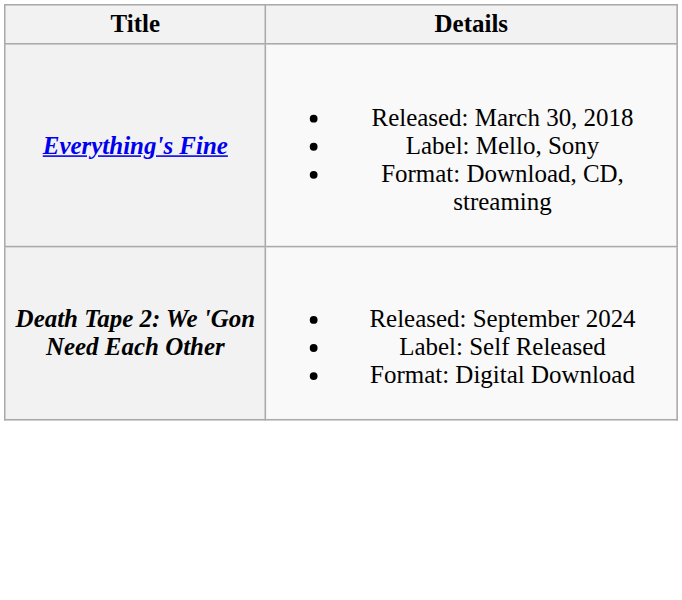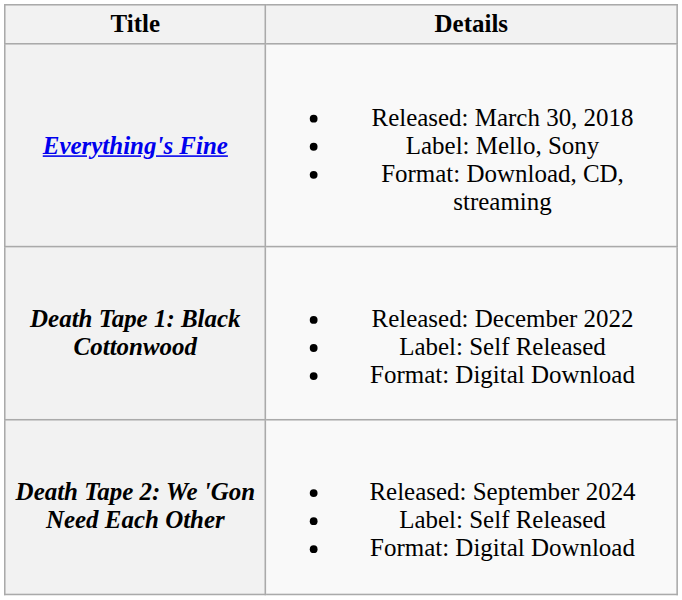+ row: Death Tape 1: Black Cottonwood | Released: December 2022 Label: Self Released Format: Digital Download
